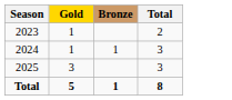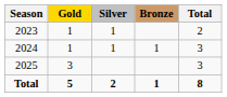+ column: Silver | 1 | 1 | 2
